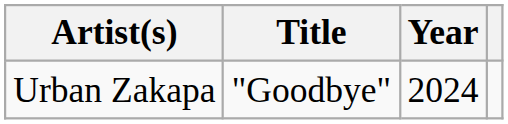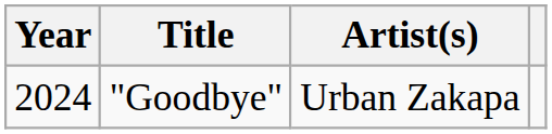columns swapped: Year <-> Artist(s)
